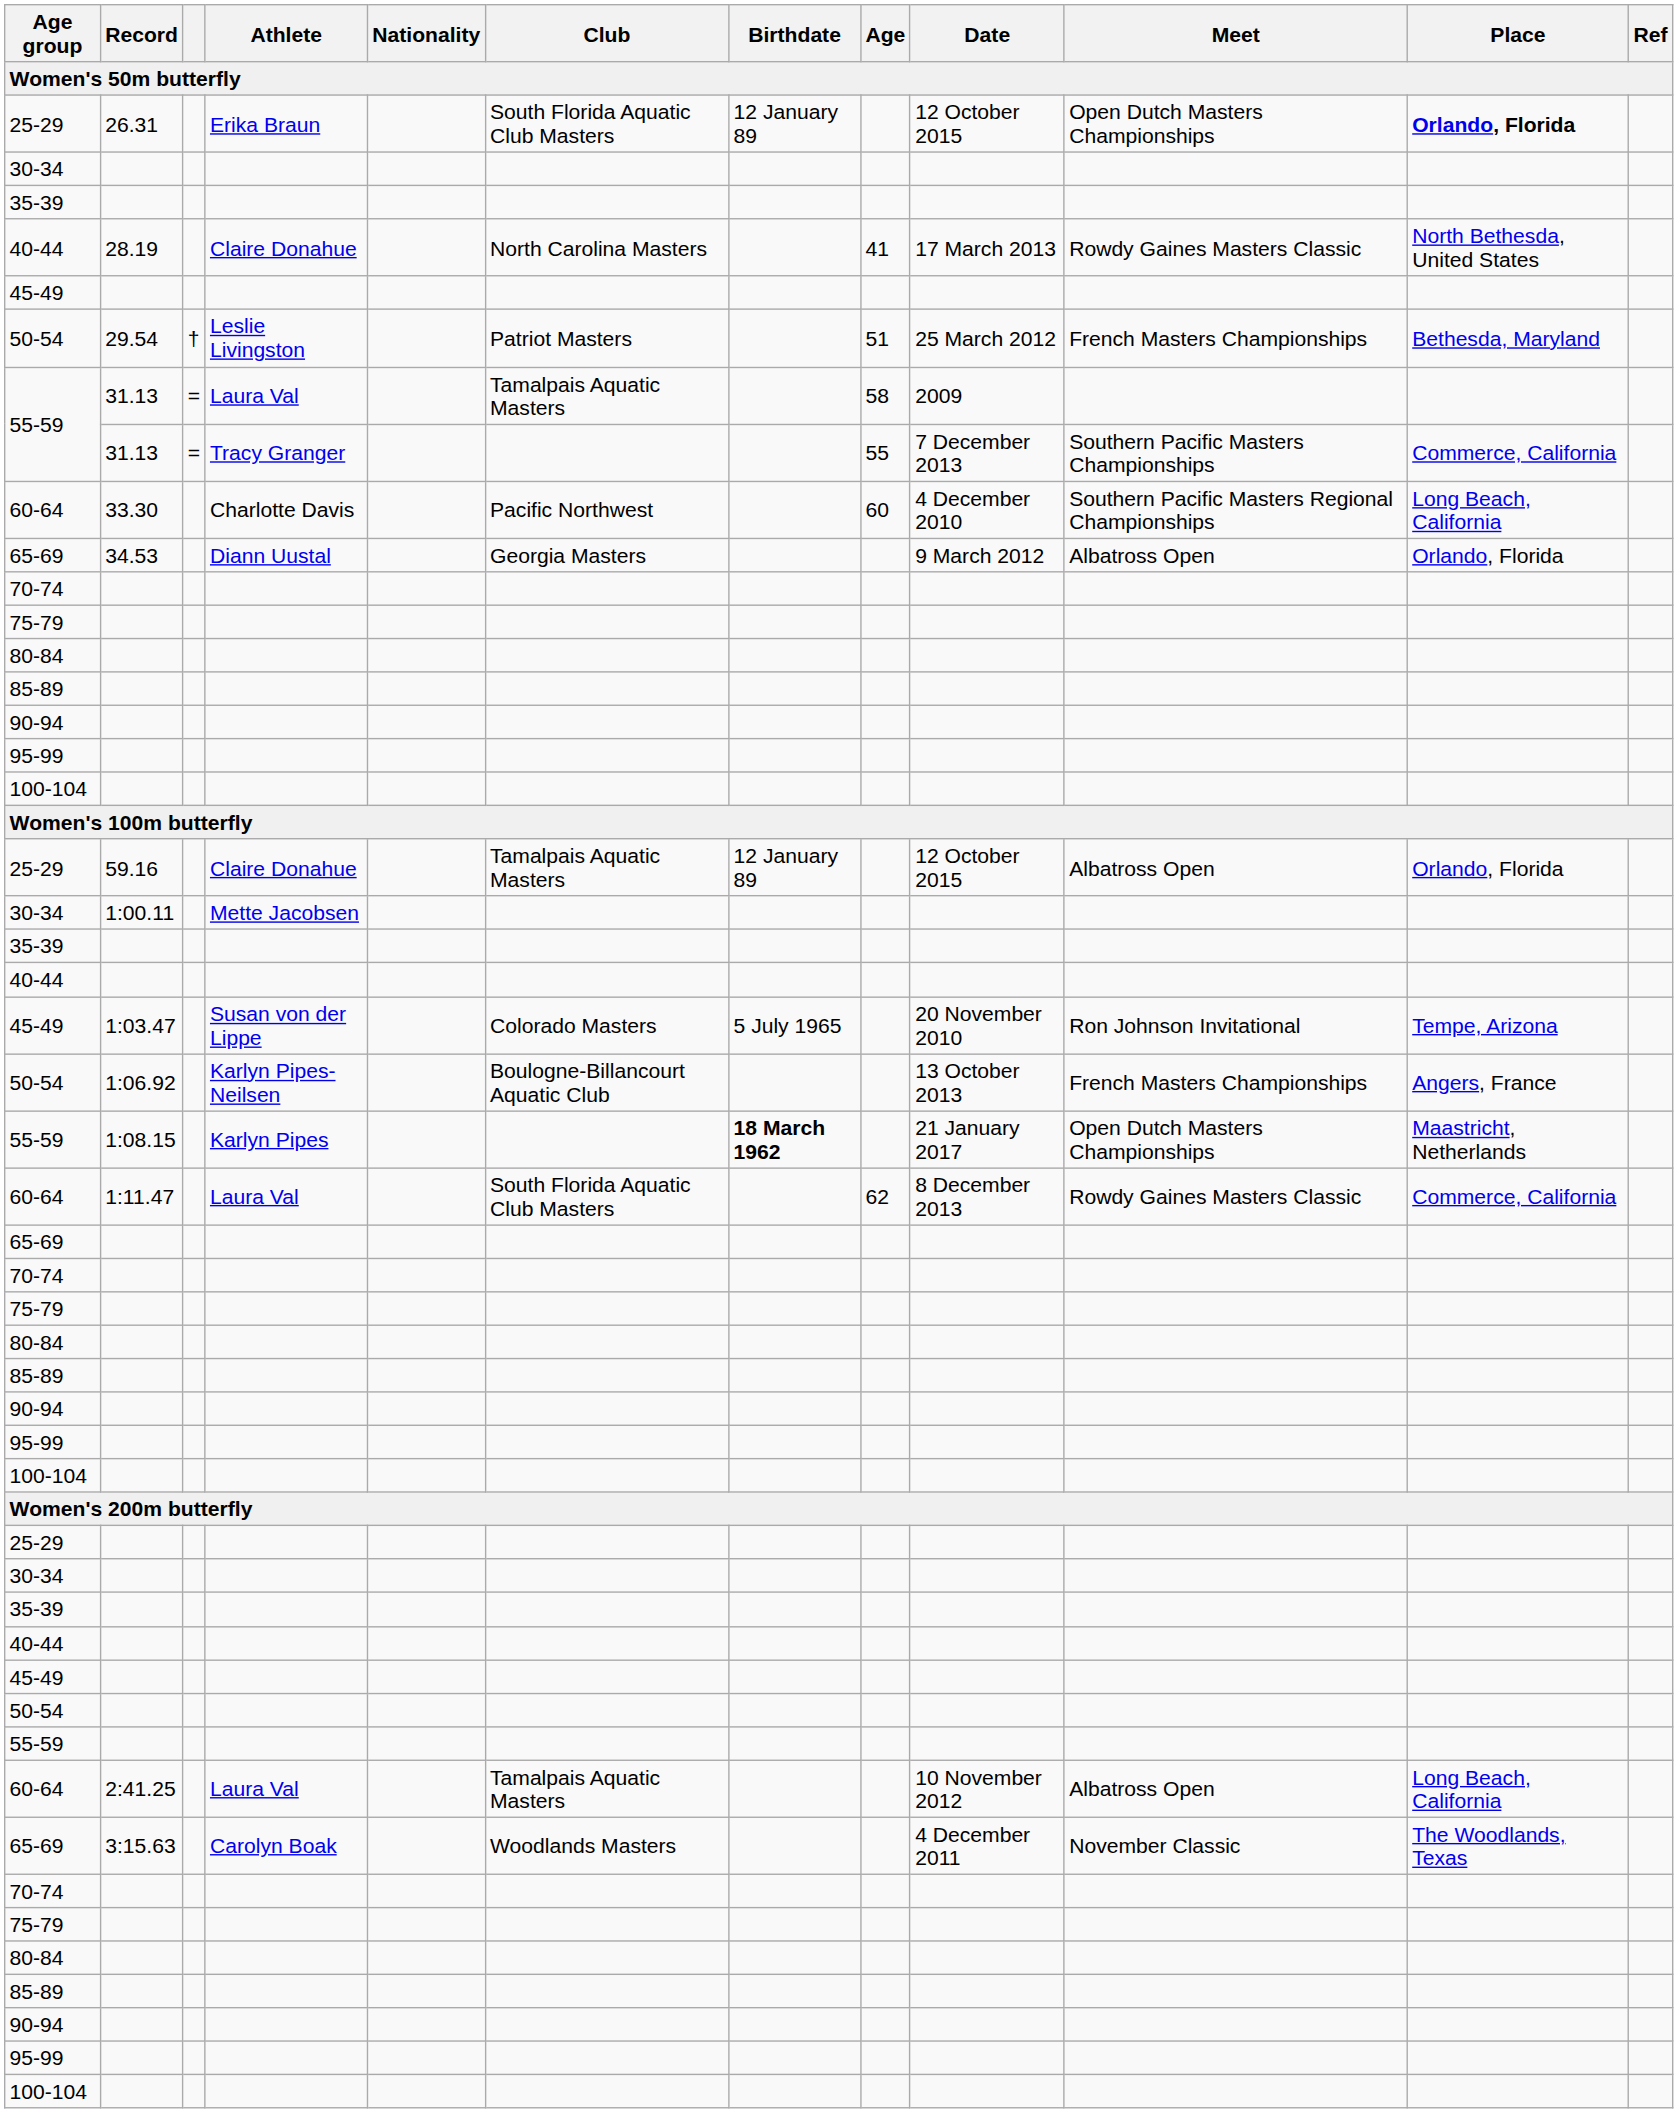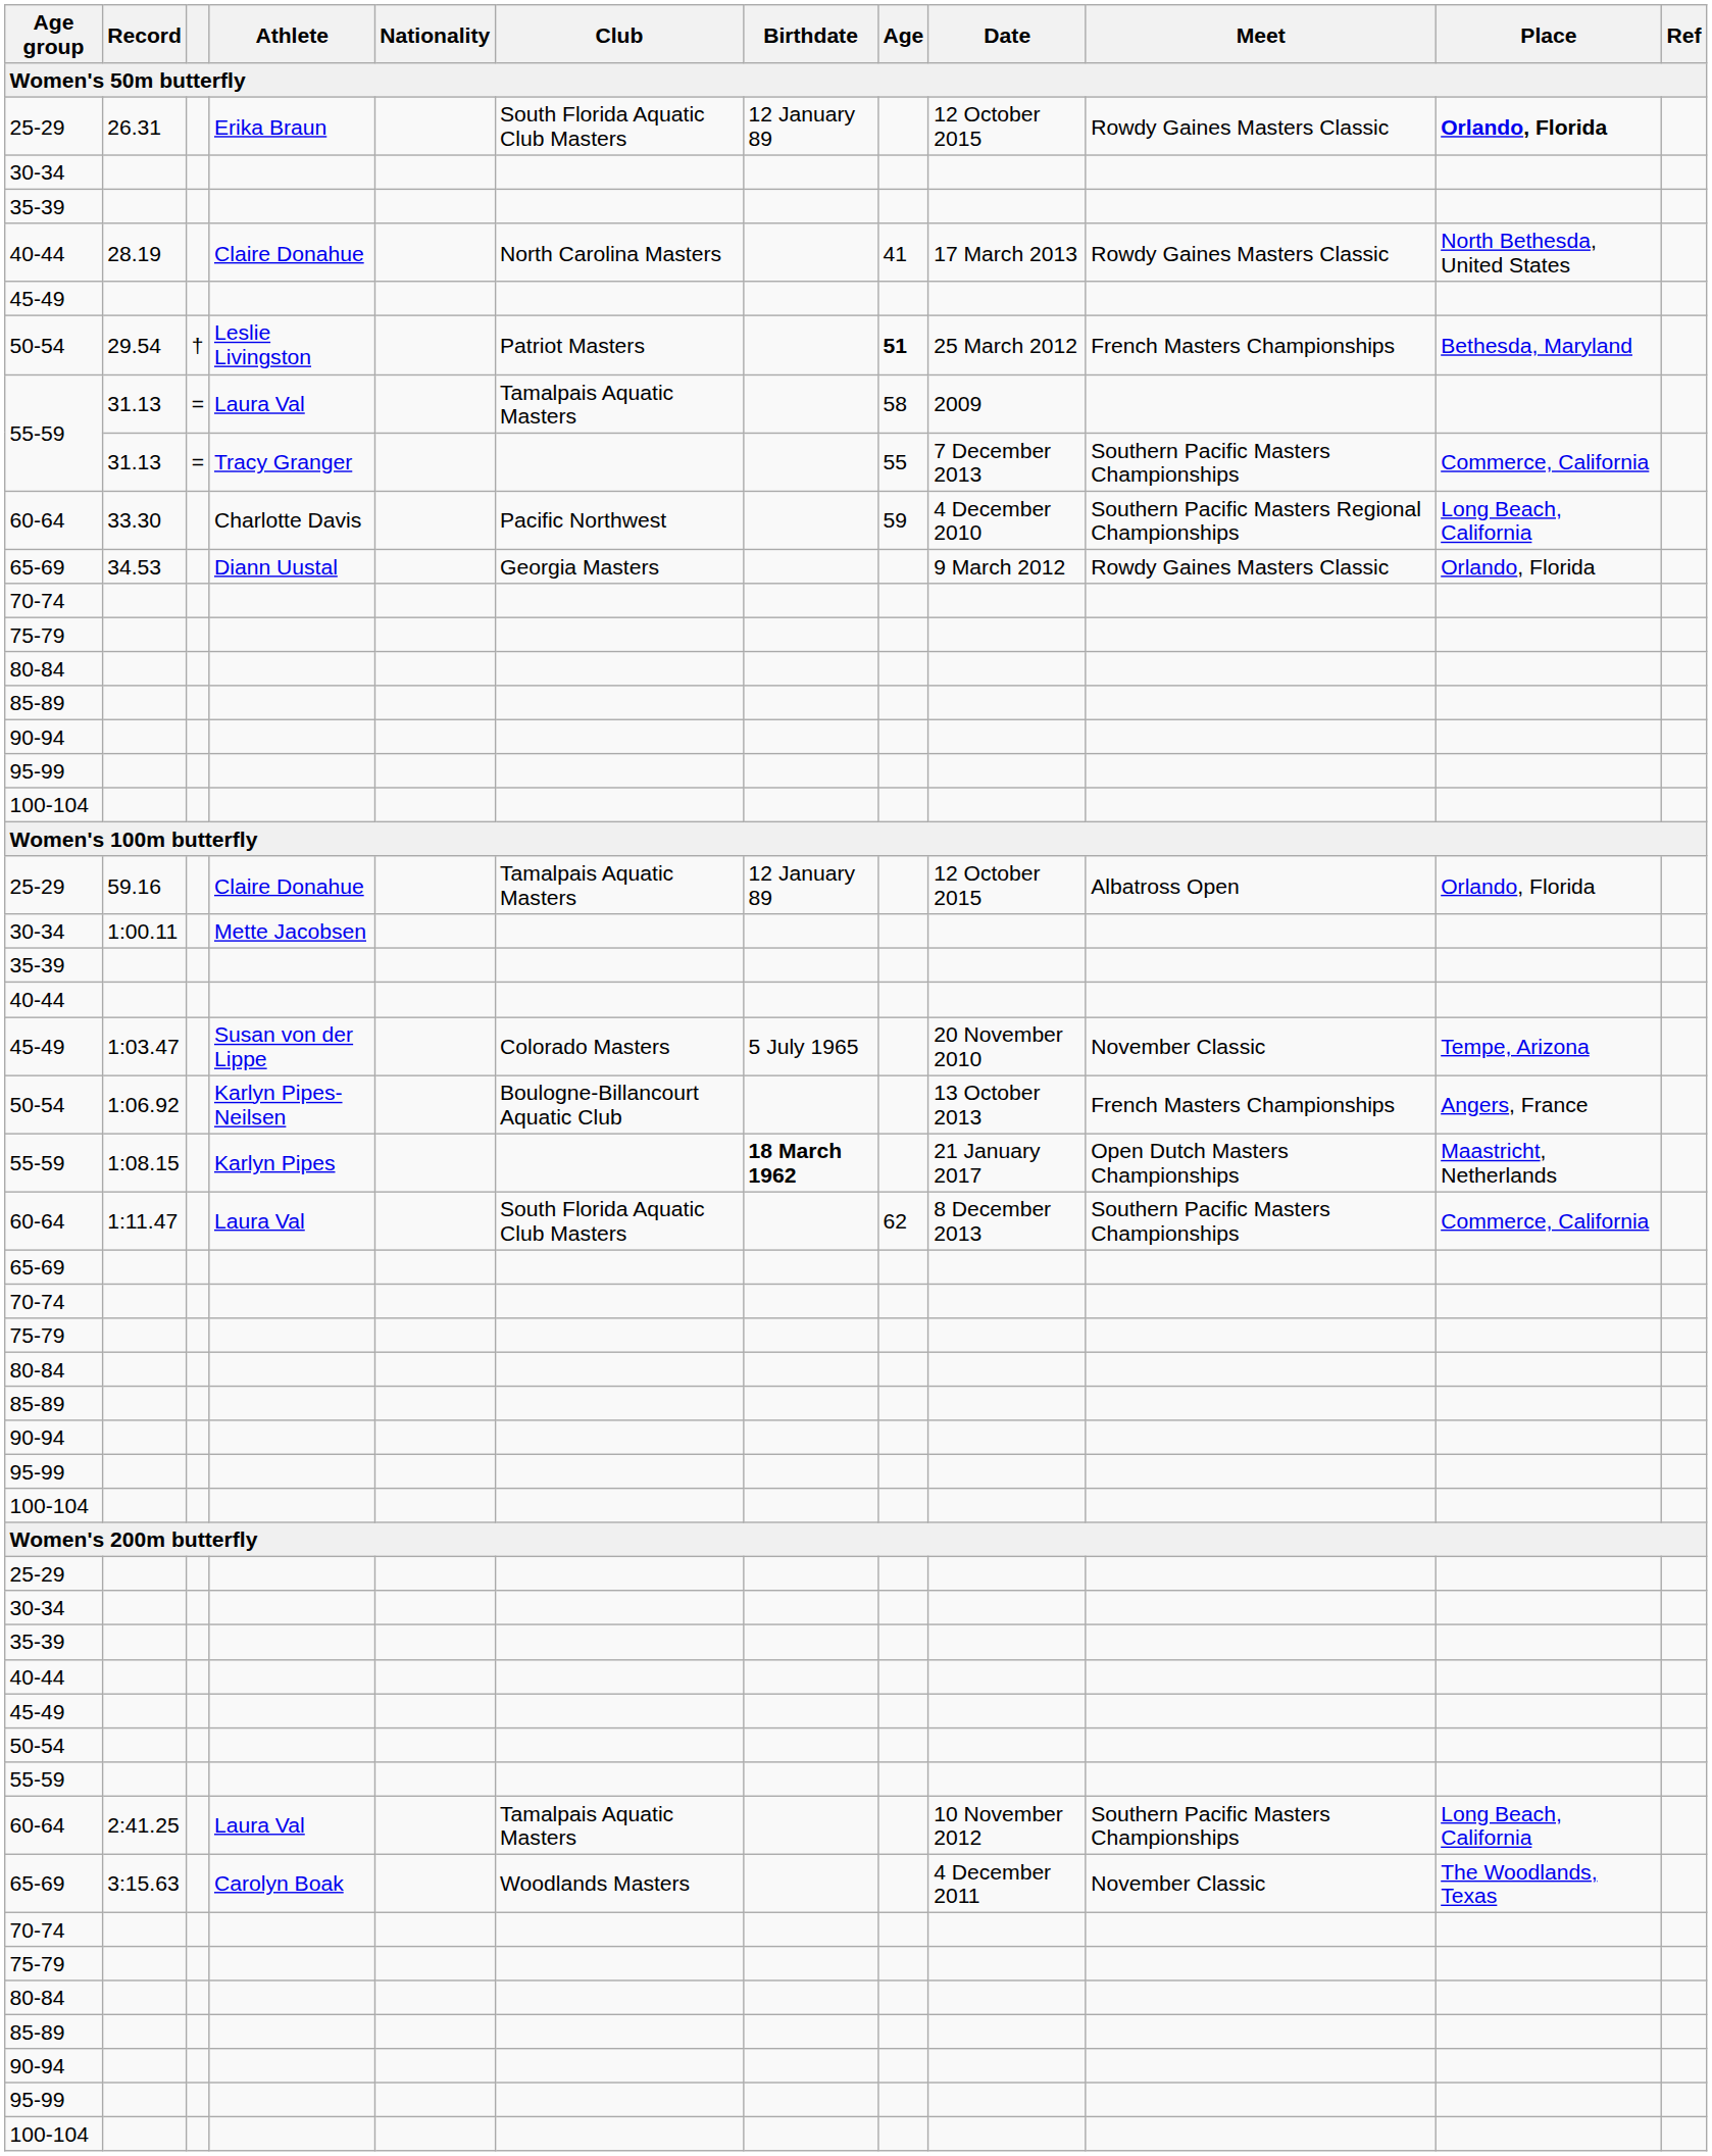25-29 / 26.31 | Meet: Open Dutch Masters Championships -> Rowdy Gaines Masters Classic
50-54 / 29.54 | Age: normal -> bold
60-64 / 33.30 | Age: 60 -> 59
65-69 / 34.53 | Meet: Albatross Open -> Rowdy Gaines Masters Classic
45-49 / 1:03.47 | Meet: Ron Johnson Invitational -> November Classic
60-64 / 1:11.47 | Meet: Rowdy Gaines Masters Classic -> Southern Pacific Masters Championships
60-64 / 2:41.25 | Meet: Albatross Open -> Southern Pacific Masters Championships
